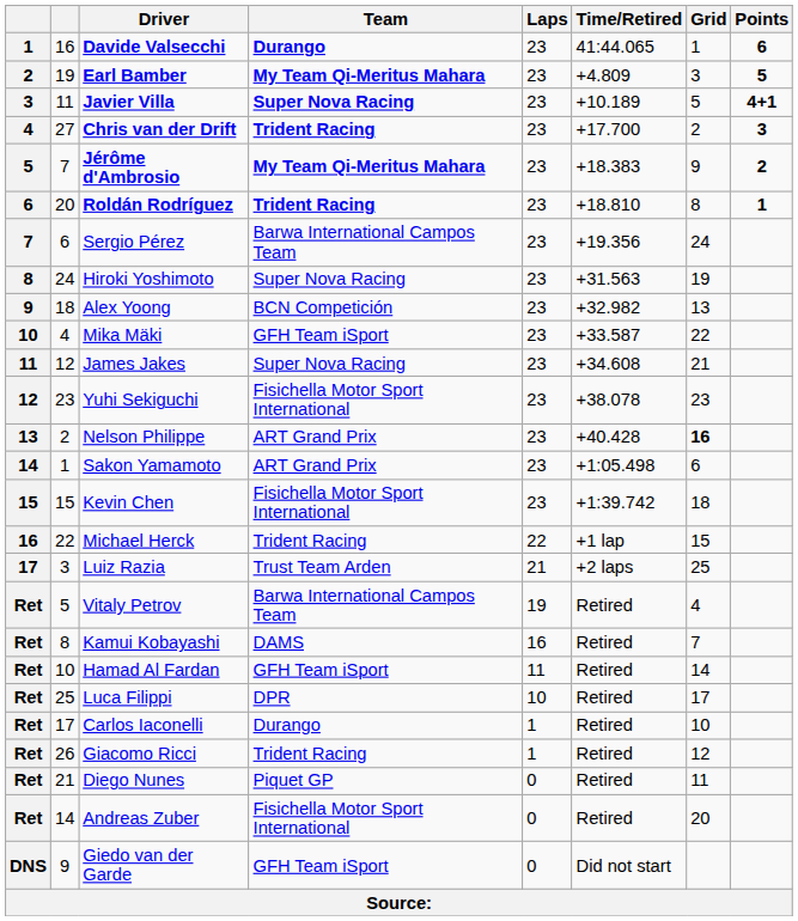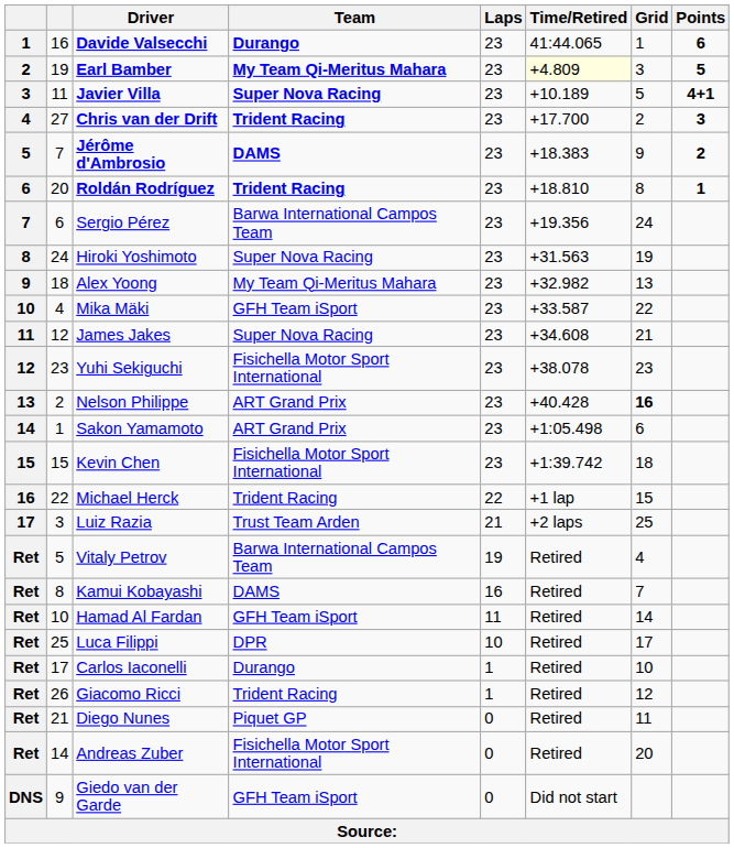Earl Bamber | Time/Retired: no background -> lightyellow background
Jérôme d'Ambrosio | Team: My Team Qi-Meritus Mahara -> DAMS
Alex Yoong | Team: BCN Competición -> My Team Qi-Meritus Mahara
